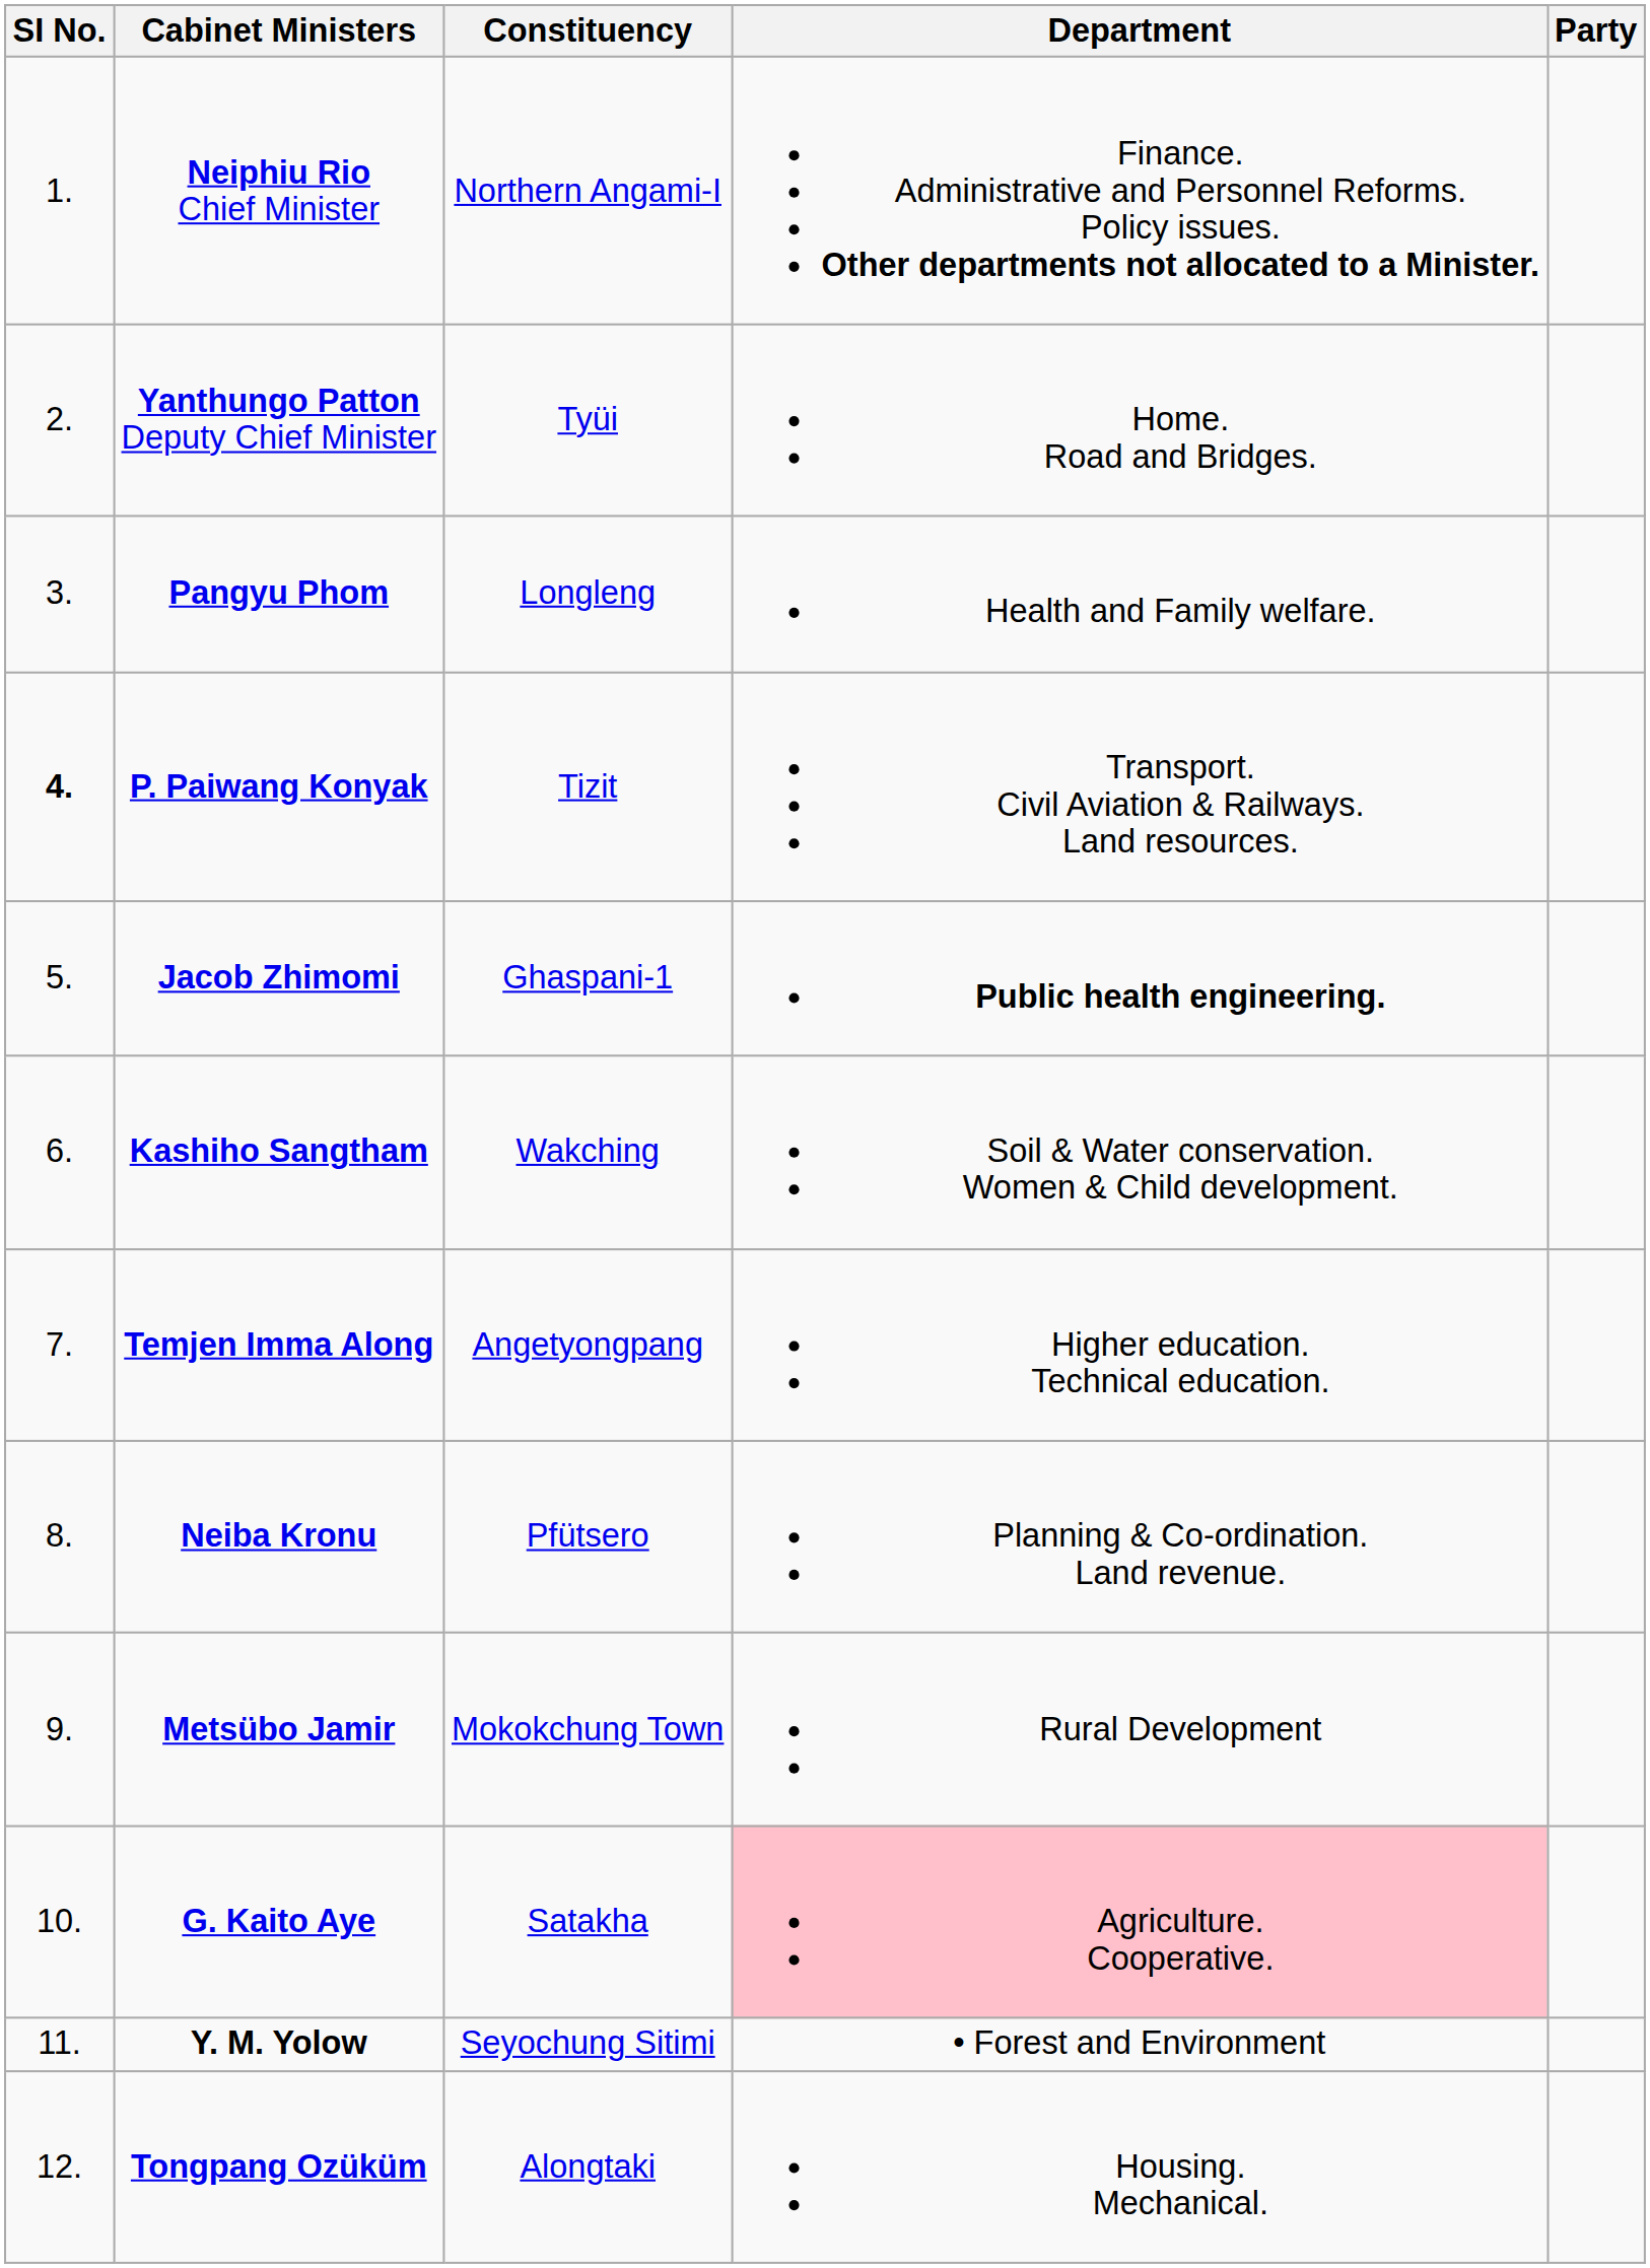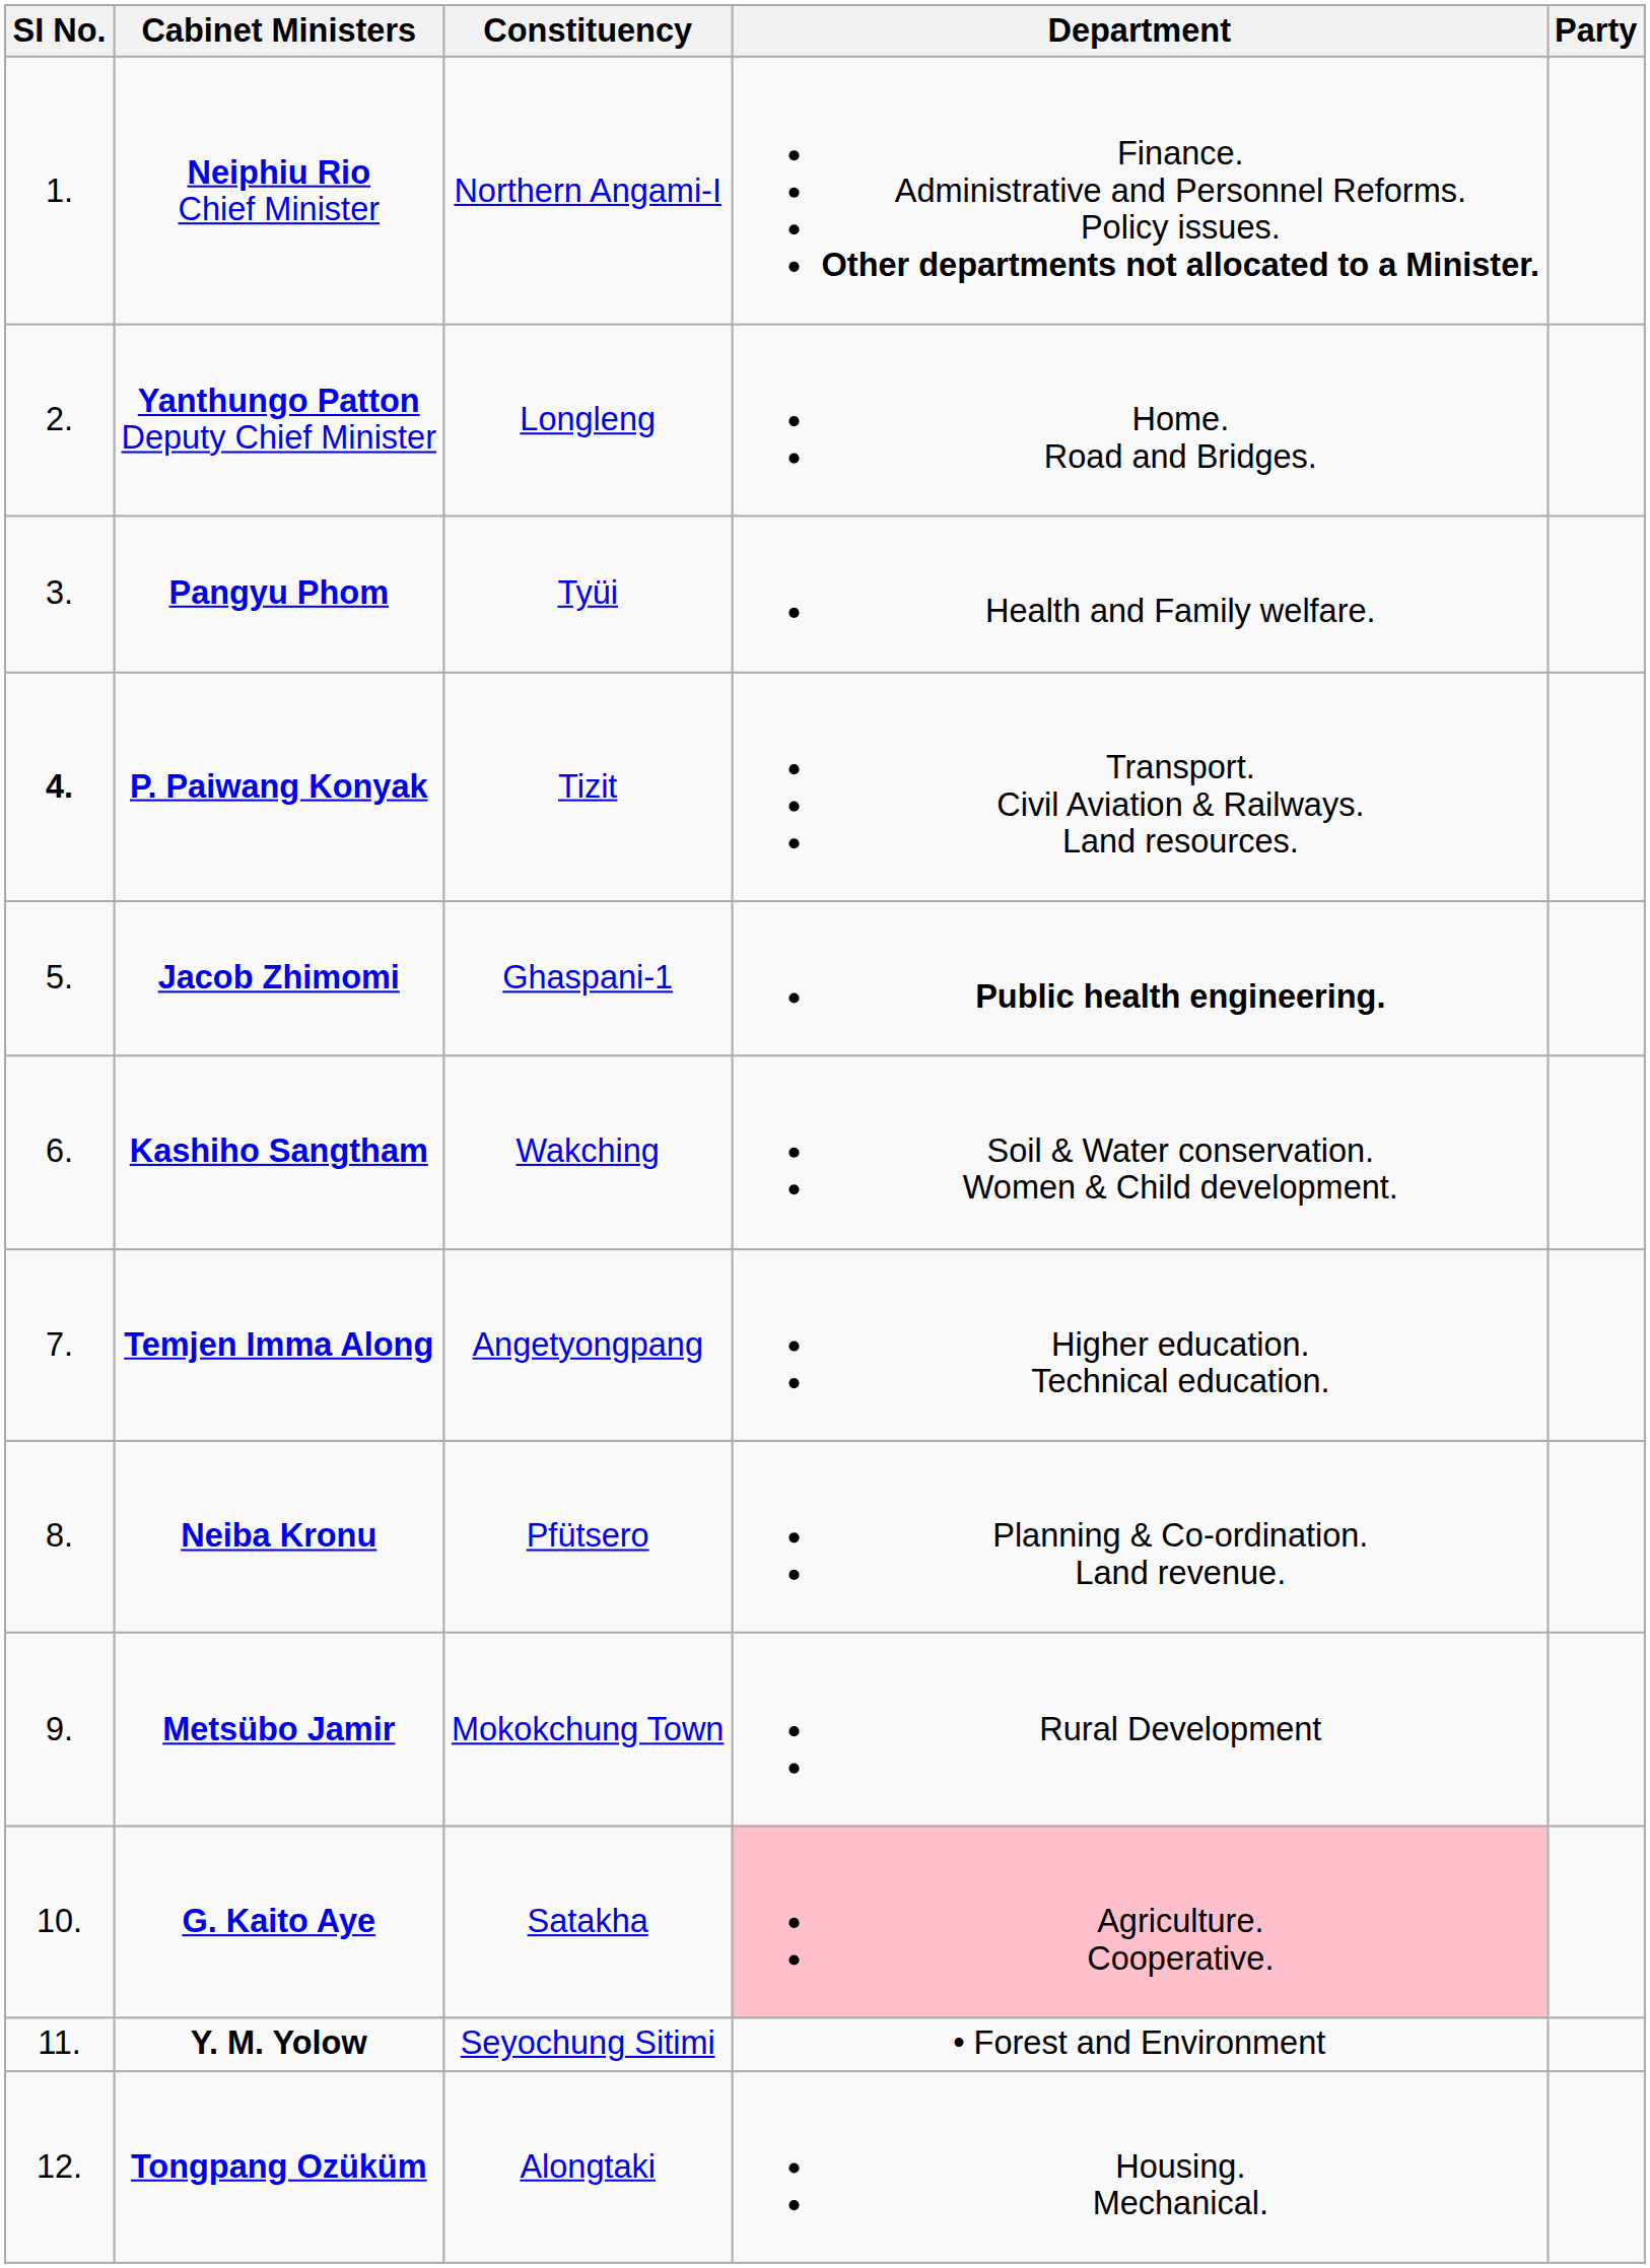Yanthungo Patton Deputy Chief Minister | Constituency: Tyüi -> Longleng
Pangyu Phom | Constituency: Longleng -> Tyüi
